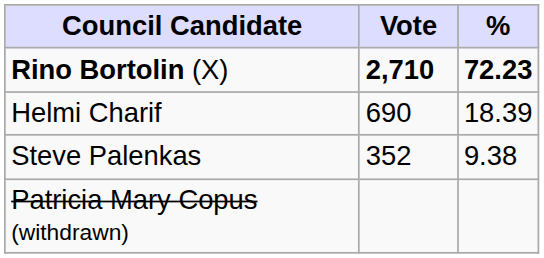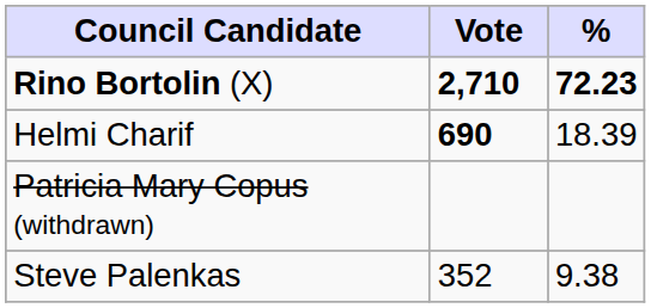Helmi Charif | Vote: normal -> bold
rows swapped: Steve Palenkas <-> Patricia Mary Copus (withdrawn)
